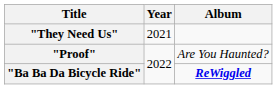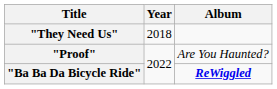"They Need Us" | Year: 2021 -> 2018
